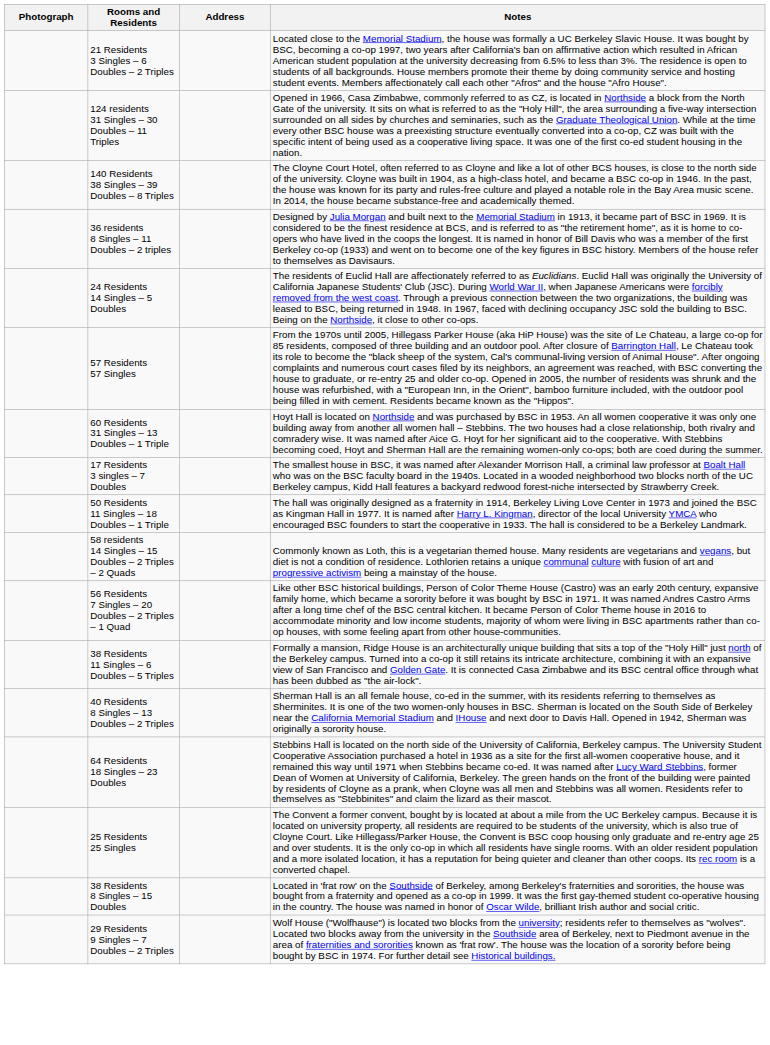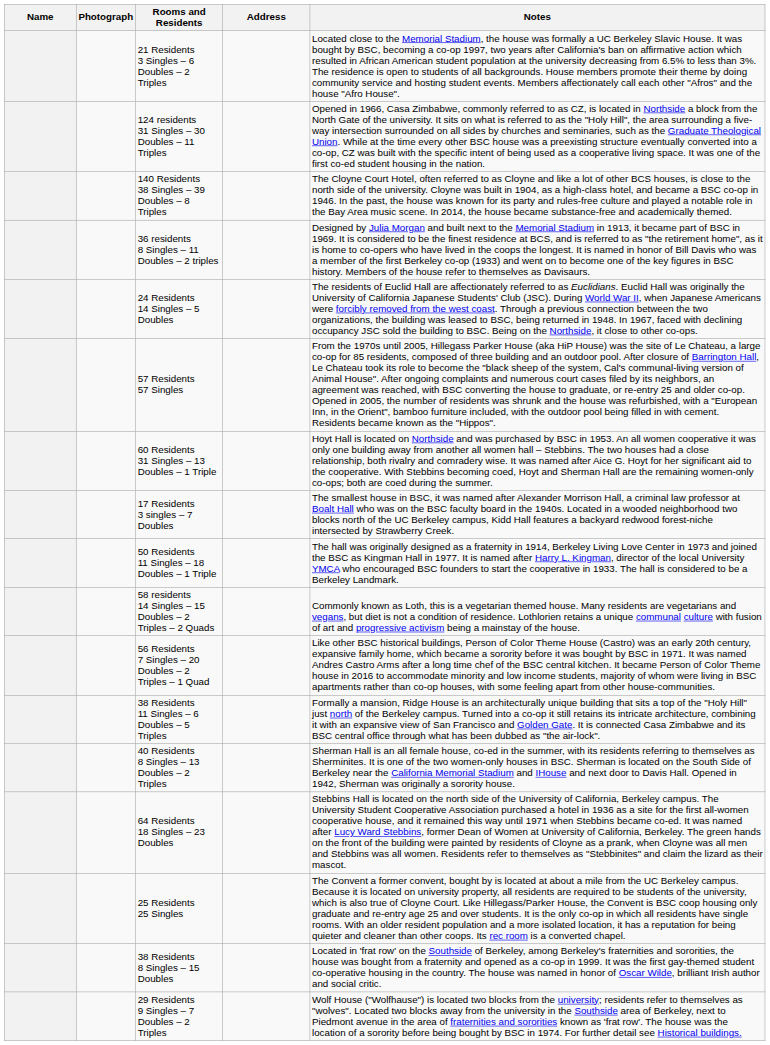+ column: Name
